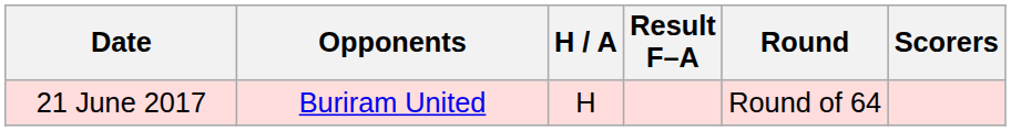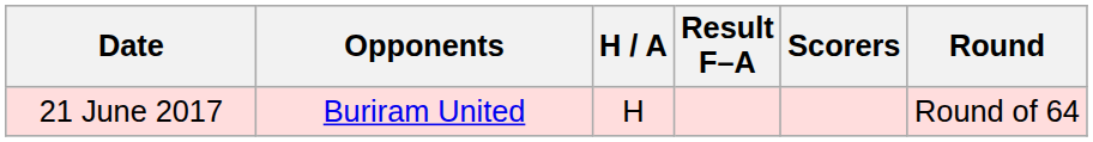columns swapped: Scorers <-> Round
